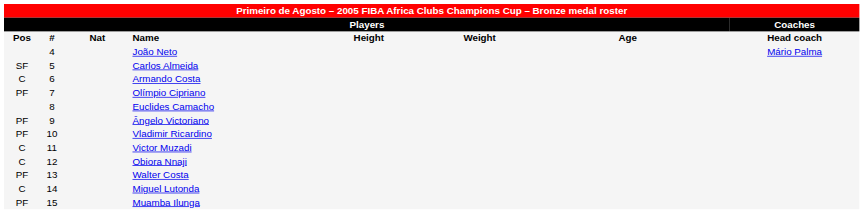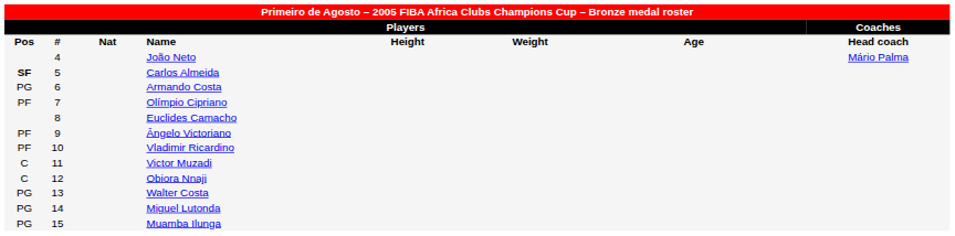Carlos Almeida | column 1: normal -> bold
Armando Costa | column 1: C -> PG
Walter Costa | column 1: PF -> PG
Miguel Lutonda | column 1: C -> PG
Muamba Ilunga | column 1: PF -> PG
